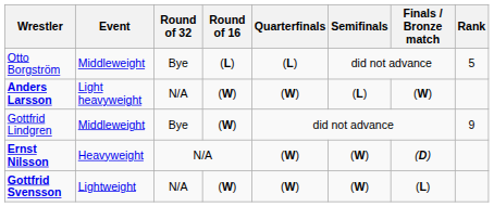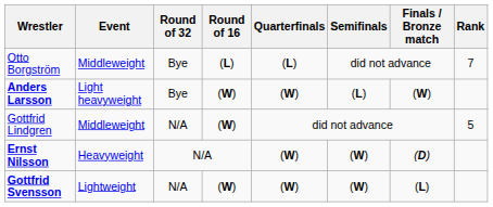Otto Borgström | Rank: 5 -> 7
Anders Larsson | Round of 32: N/A -> Bye
Gottfrid Lindgren | Round of 32: Bye -> N/A
Gottfrid Lindgren | Rank: 9 -> 5
